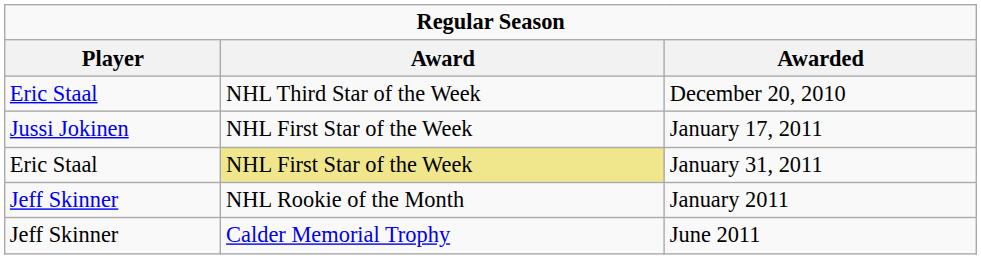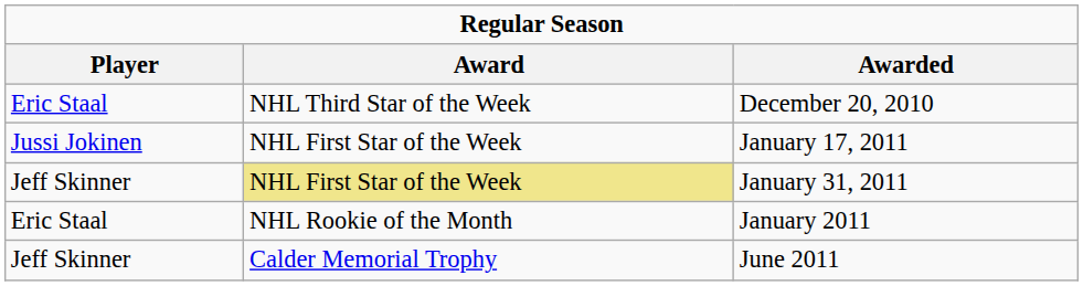January 31, 2011 | Player: Eric Staal -> Jeff Skinner
January 2011 | Player: Jeff Skinner -> Eric Staal
